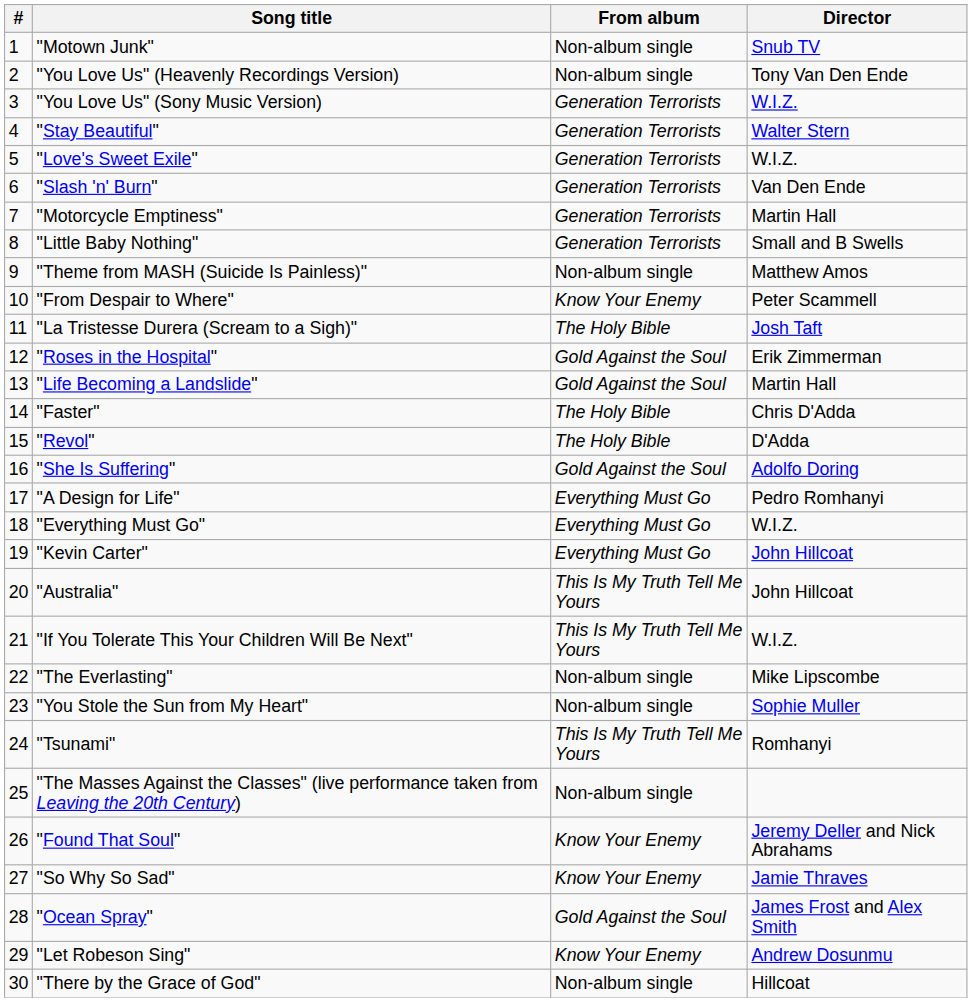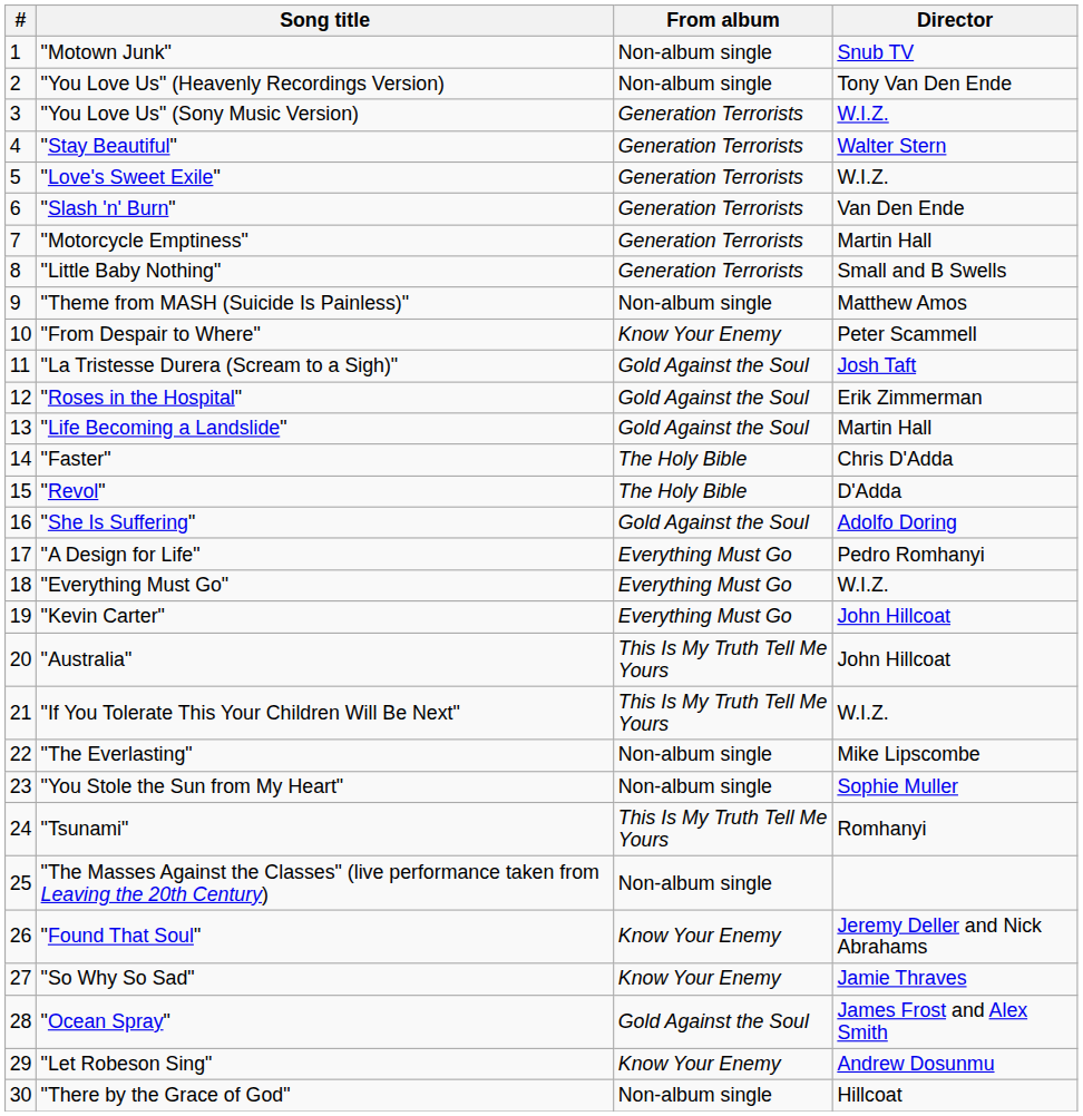"La Tristesse Durera (Scream to a Sigh)" | From album: The Holy Bible -> Gold Against the Soul
